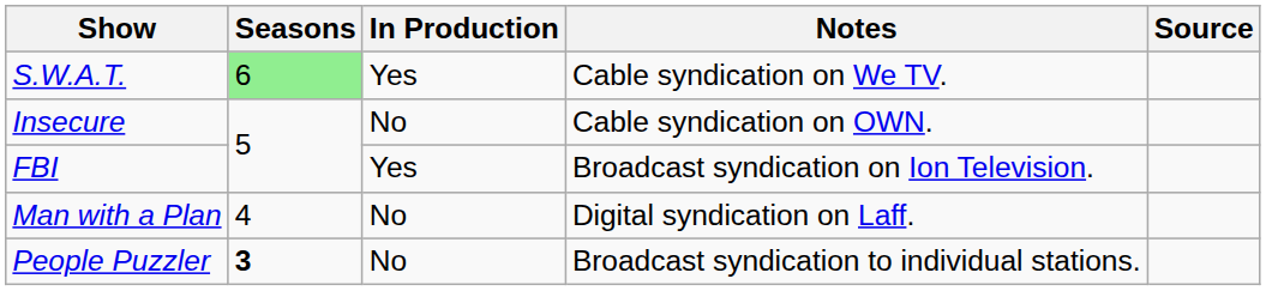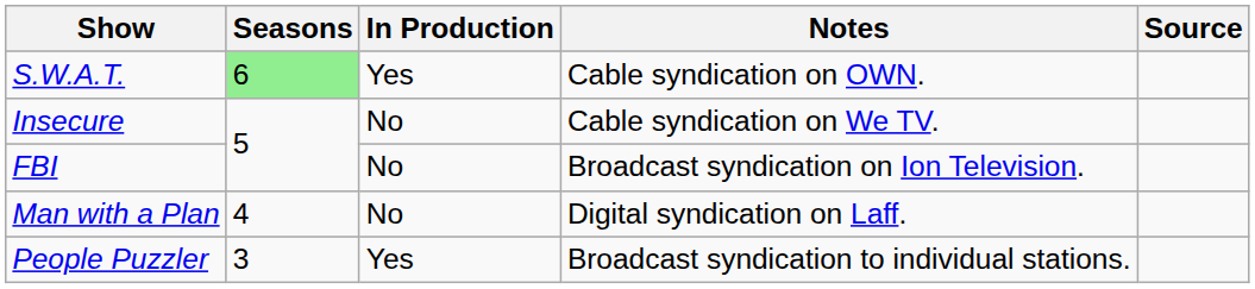S.W.A.T. | Notes: Cable syndication on We TV. -> Cable syndication on OWN.
Insecure | Notes: Cable syndication on OWN. -> Cable syndication on We TV.
FBI | In Production: Yes -> No
People Puzzler | Seasons: bold -> normal
People Puzzler | In Production: No -> Yes
